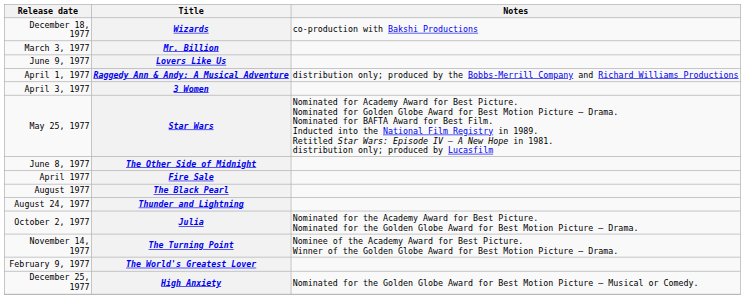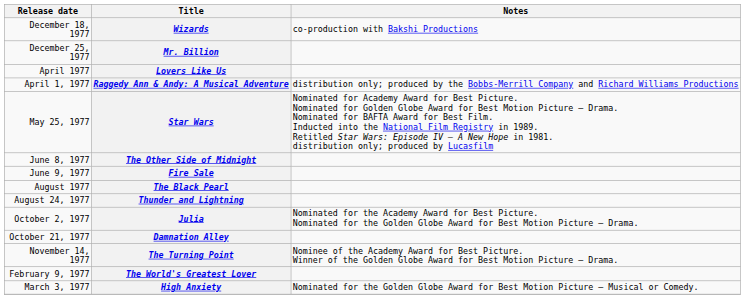Mr. Billion | Release date: March 3, 1977 -> December 25, 1977
Lovers Like Us | Release date: June 9, 1977 -> April 1977
- row: April 3, 1977 | 3 Women
Fire Sale | Release date: April 1977 -> June 9, 1977
+ row: October 21, 1977 | Damnation Alley
High Anxiety | Release date: December 25, 1977 -> March 3, 1977
